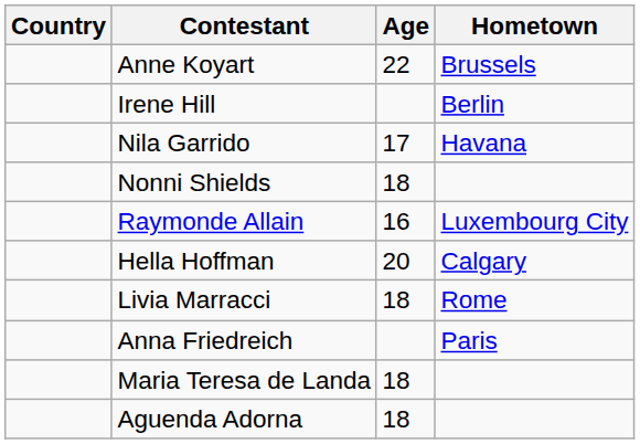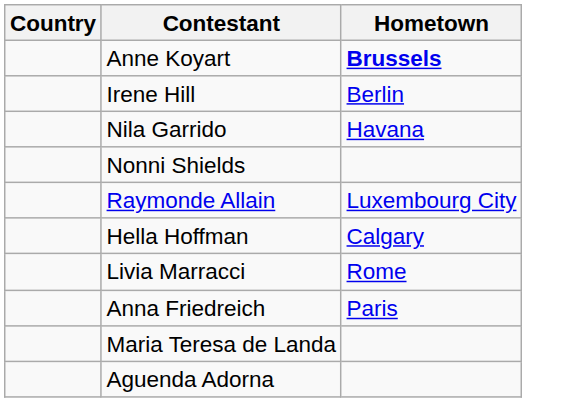- column: Age | 22 | 17 | 18 | 16 | 20 | 18 | 18 | 18
Anne Koyart | Hometown: normal -> bold
